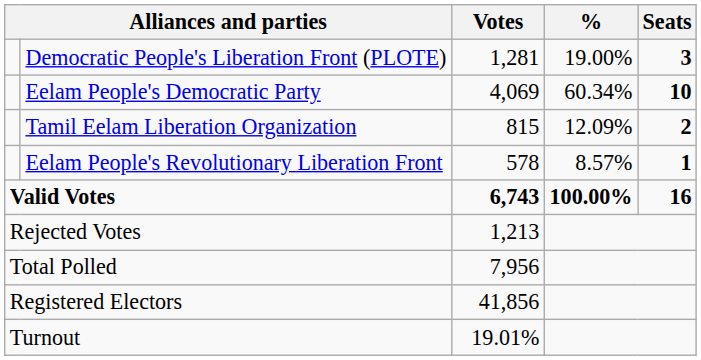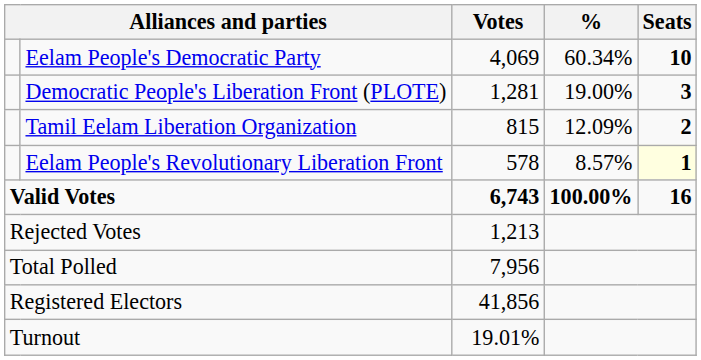rows swapped: Eelam People's Democratic Party <-> Democratic People's Liberation Front (PLOTE)
Eelam People's Revolutionary Liberation Front | Seats: no background -> lightyellow background
